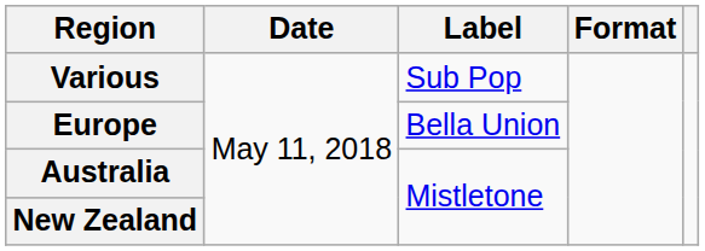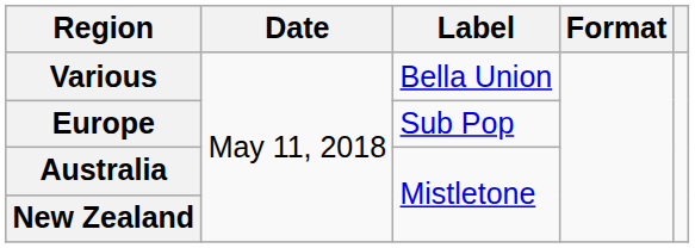Various | Label: Sub Pop -> Bella Union
Europe | Label: Bella Union -> Sub Pop
